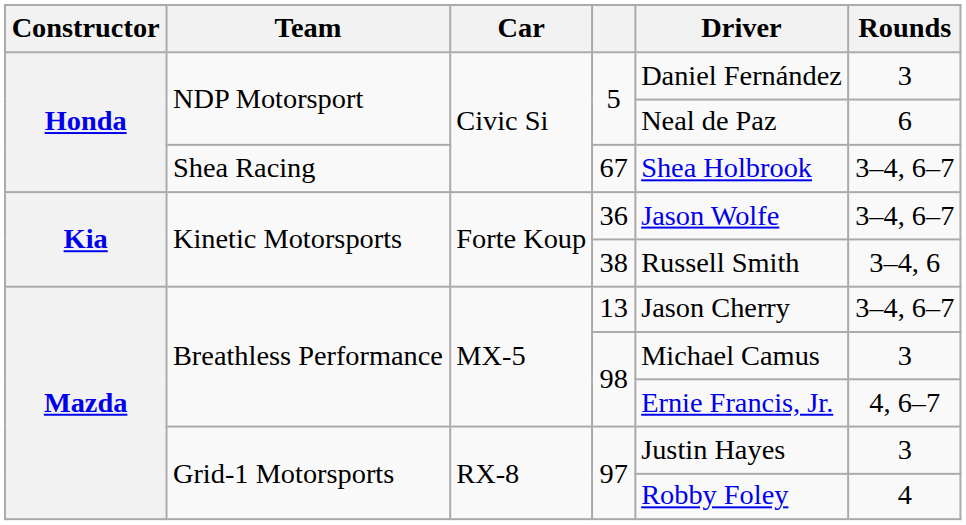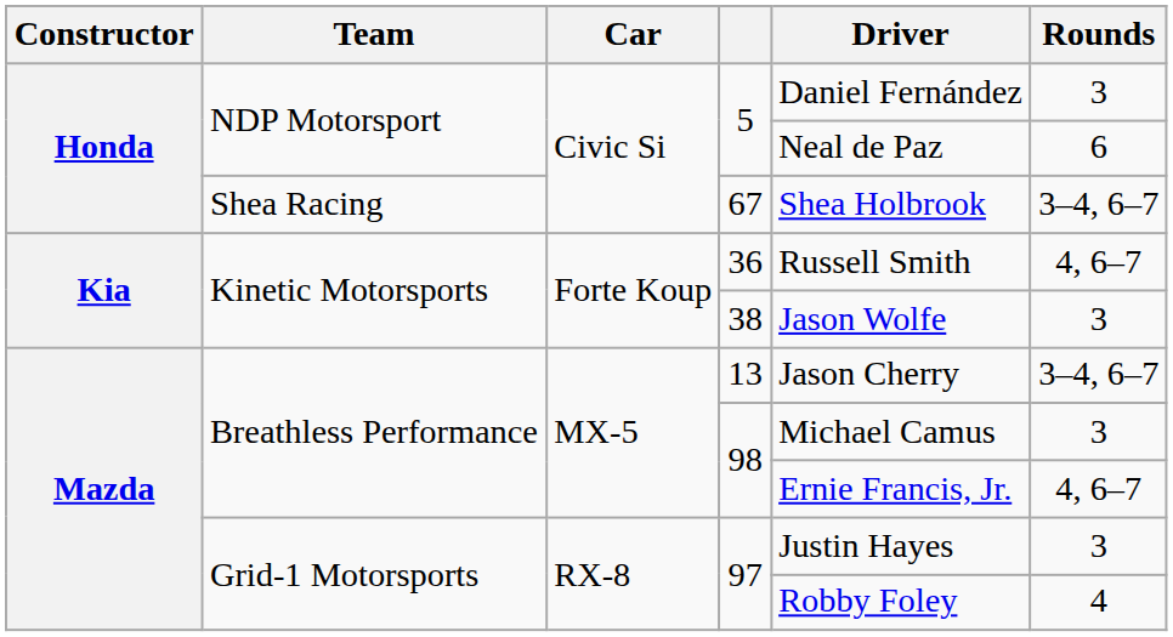36 | Driver: Jason Wolfe -> Russell Smith
36 | Rounds: 3–4, 6–7 -> 4, 6–7
38 | Driver: Russell Smith -> Jason Wolfe
38 | Rounds: 3–4, 6 -> 3
